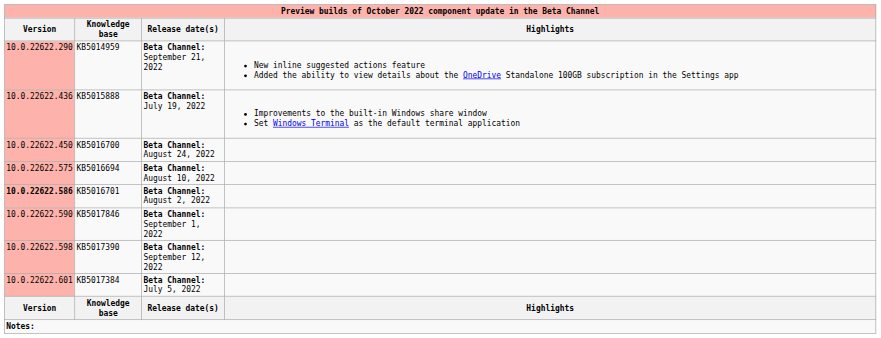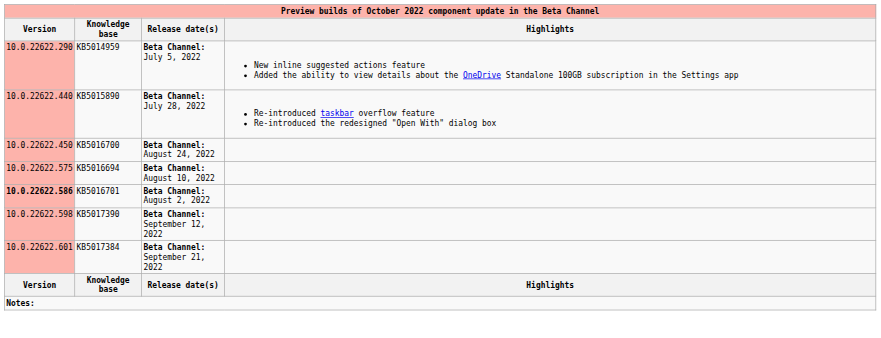KB5014959 | Release date(s): Beta Channel: September 21, 2022 -> Beta Channel: July 5, 2022
- row: 10.0.22622.436 | KB5015888 | Beta Channel: July 19, 2022 | Improvements to the built-in Windows share window Set Windows Terminal as the default terminal application
+ row: 10.0.22622.440 | KB5015890 | Beta Channel: July 28, 2022 | Re-introduced taskbar overflow feature Re-introduced the redesigned "Open With" dialog box
- row: 10.0.22622.590 | KB5017846 | Beta Channel: September 1, 2022
KB5017384 | Release date(s): Beta Channel: July 5, 2022 -> Beta Channel: September 21, 2022
